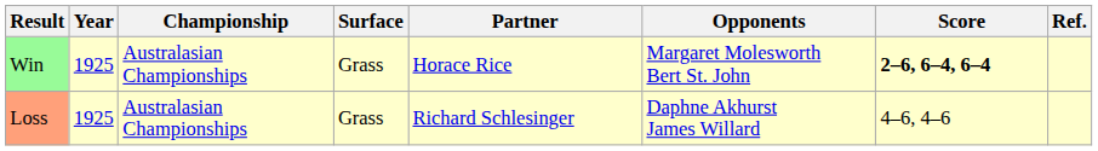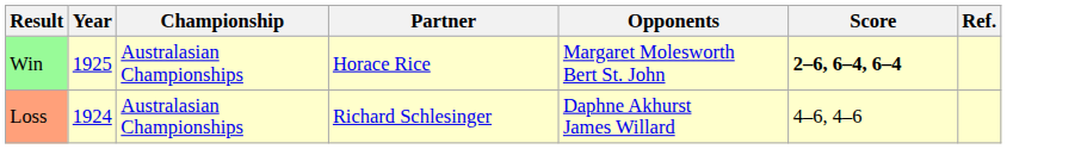- column: Surface | Grass | Grass
Loss | Year: 1925 -> 1924
